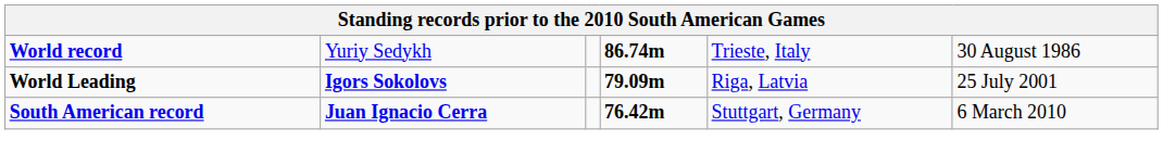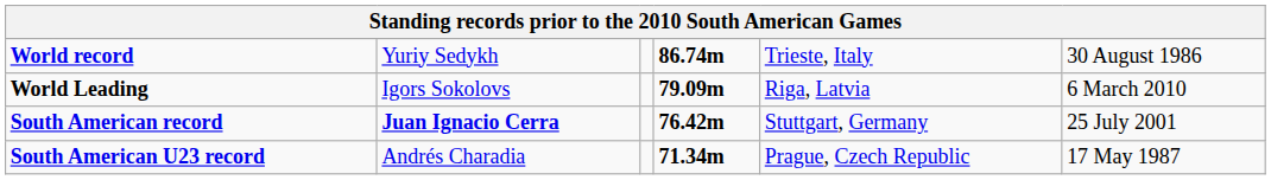World Leading | column 2: bold -> normal
World Leading | column 6: 25 July 2001 -> 6 March 2010
South American record | column 6: 6 March 2010 -> 25 July 2001
+ row: South American U23 record | Andrés Charadia | 71.34m | Prague, Czech Republic | 17 May 1987
